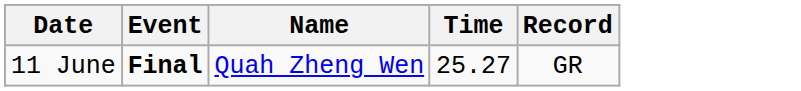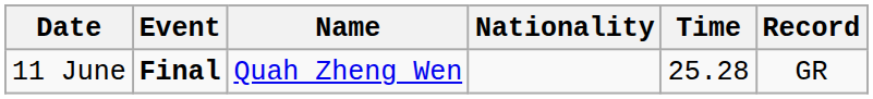+ column: Nationality
11 June | Time: 25.27 -> 25.28
